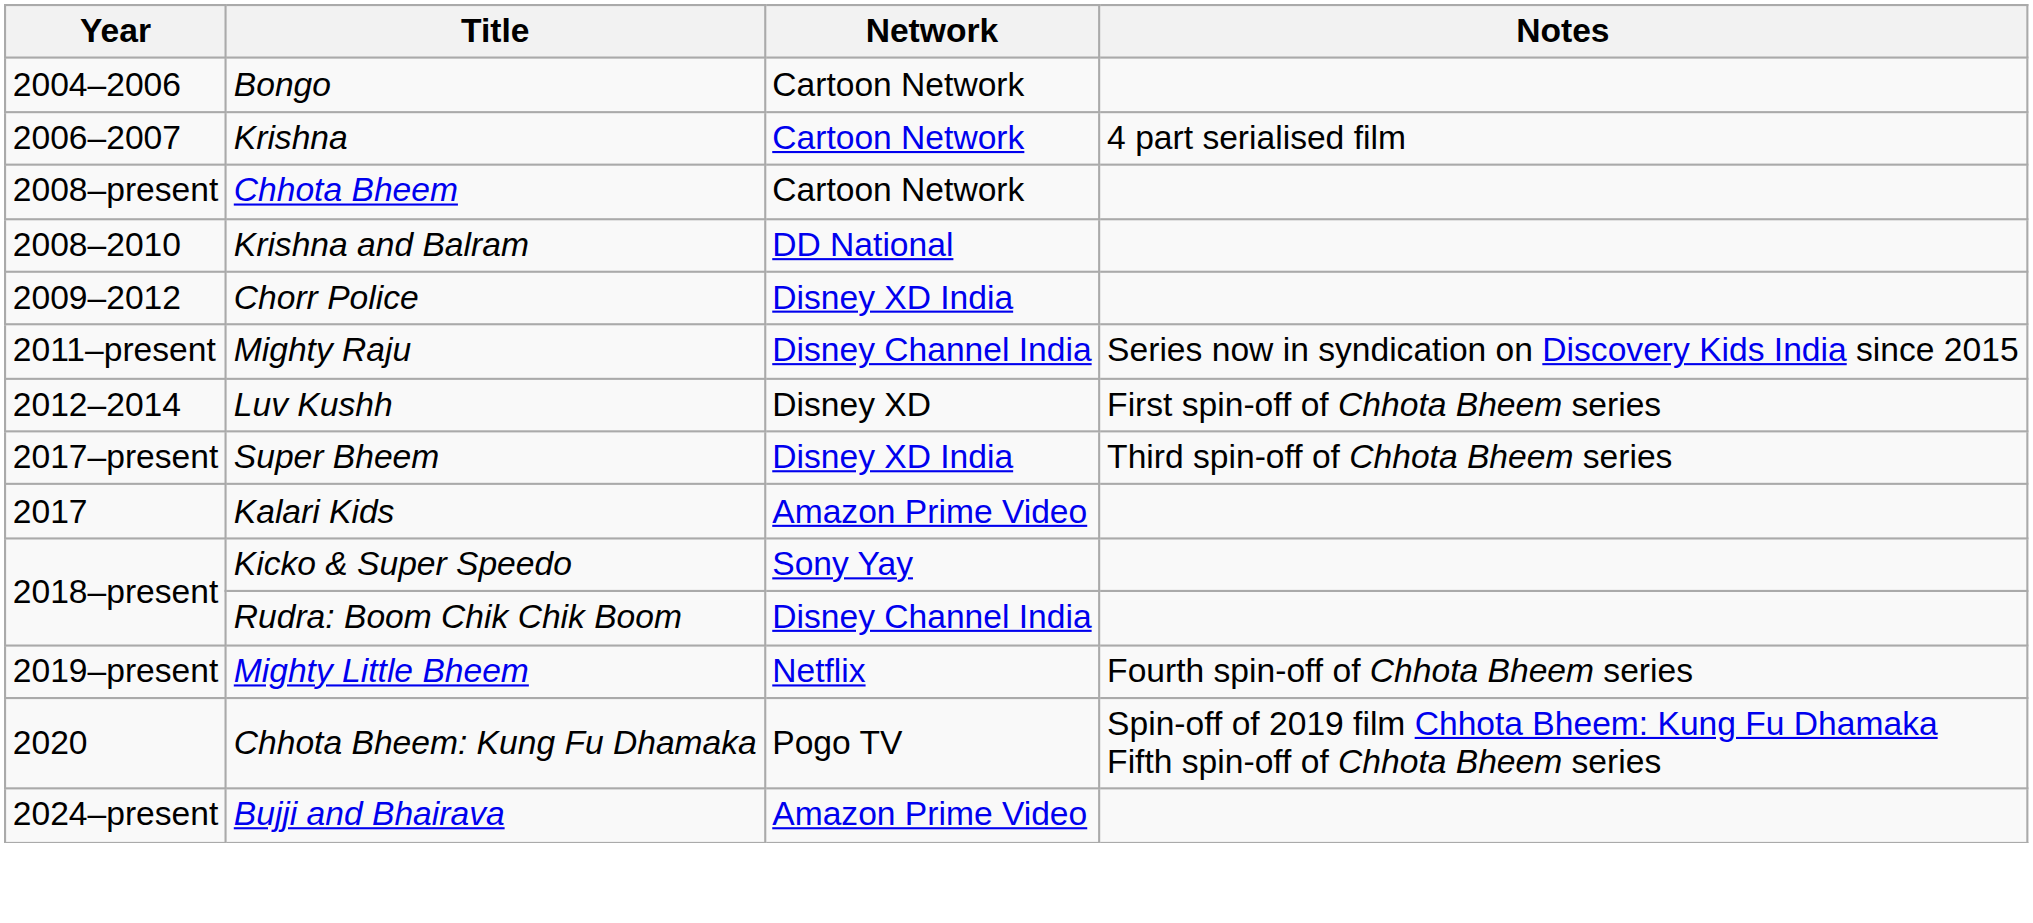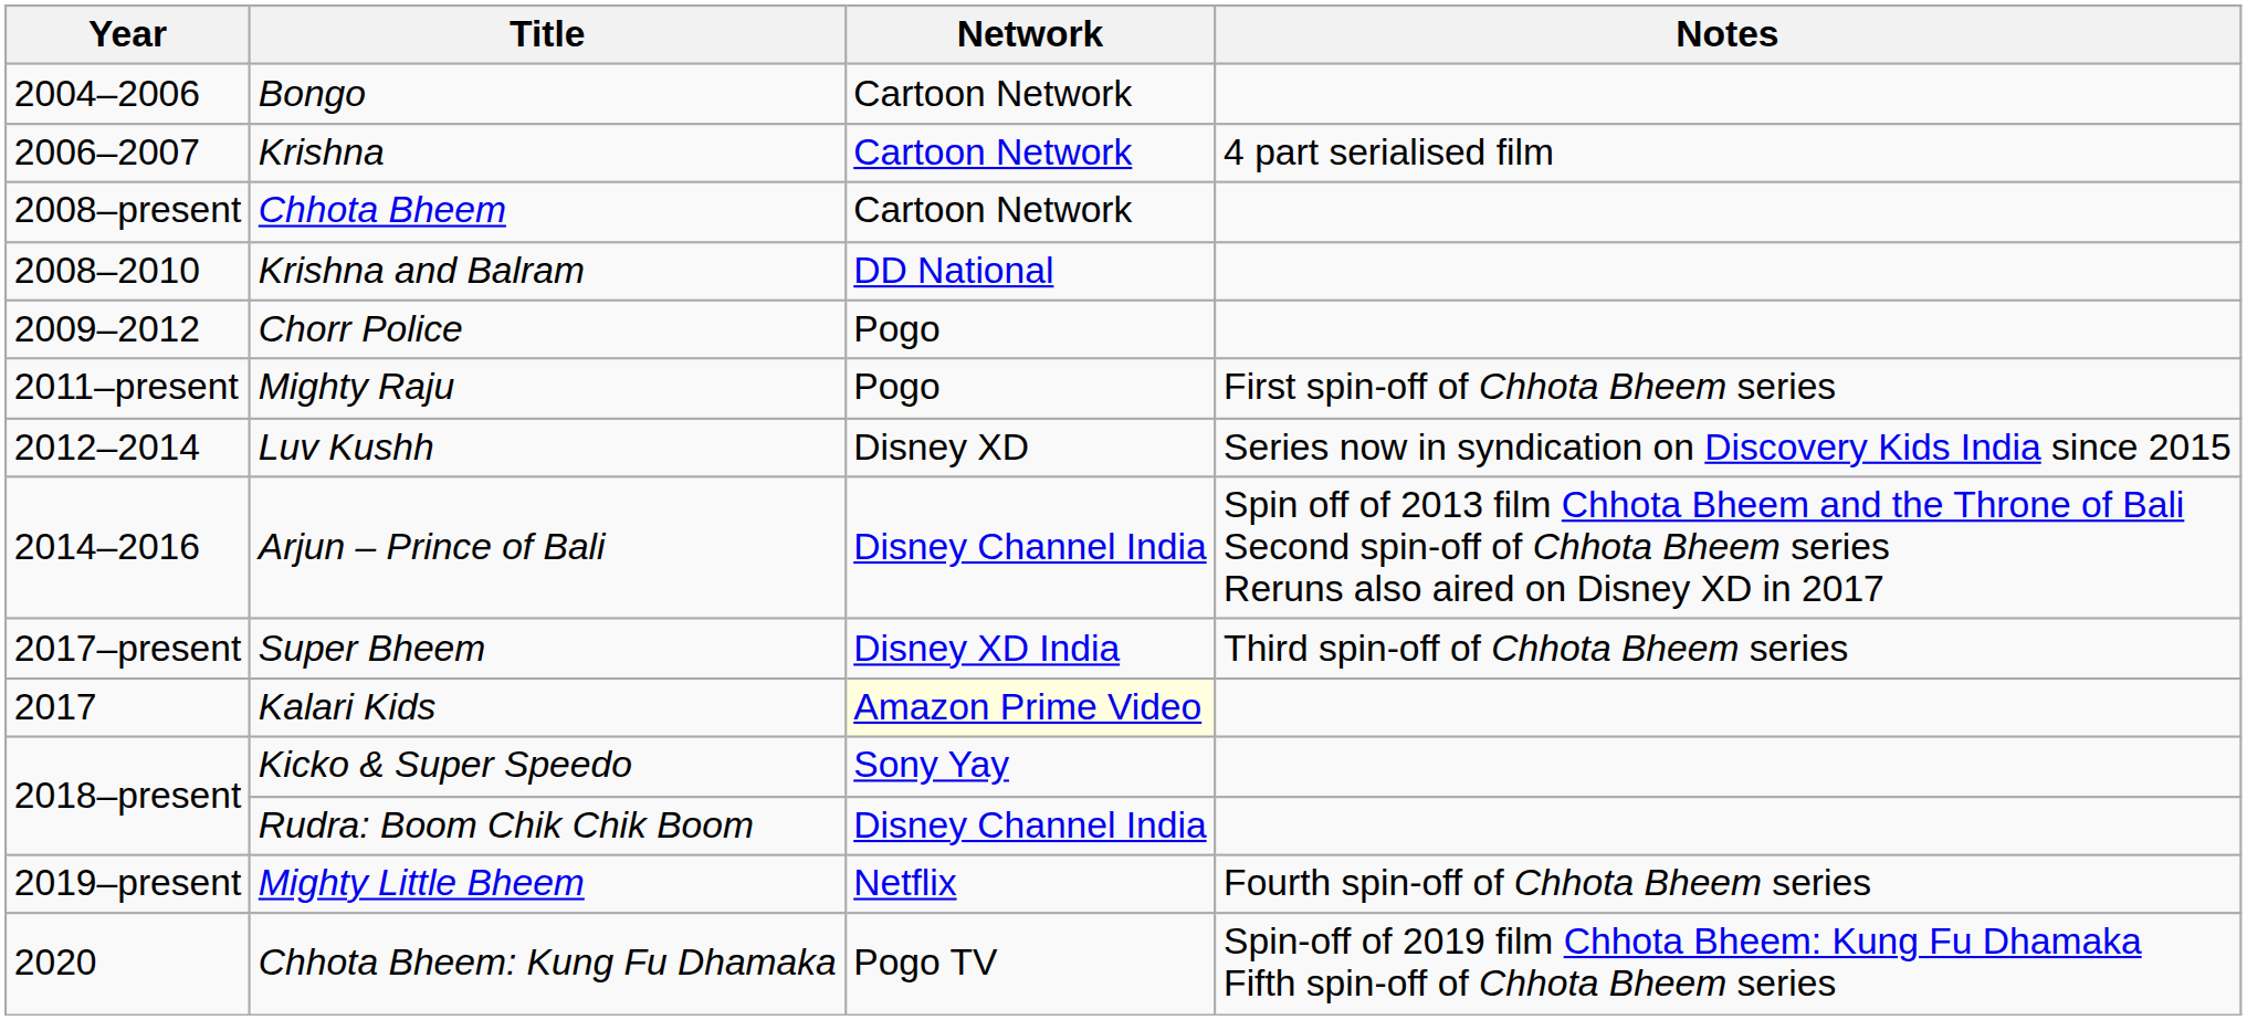Chorr Police | Network: Disney XD India -> Pogo
Mighty Raju | Network: Disney Channel India -> Pogo
Mighty Raju | Notes: Series now in syndication on Discovery Kids India since 2015 -> First spin-off of Chhota Bheem series
Luv Kushh | Notes: First spin-off of Chhota Bheem series -> Series now in syndication on Discovery Kids India since 2015
+ row: 2014–2016 | Arjun – Prince of Bali | Disney Channel India | Spin off of 2013 film Chhota Bheem and the Throne of Bali Second spin-off of Chhota Bheem series Reruns also aired on Disney XD in 2017
Kalari Kids | Network: no background -> lightyellow background
- row: 2024–present | Bujji and Bhairava | Amazon Prime Video
